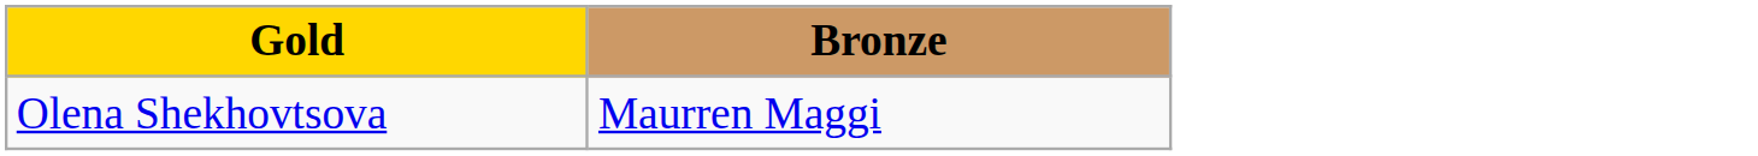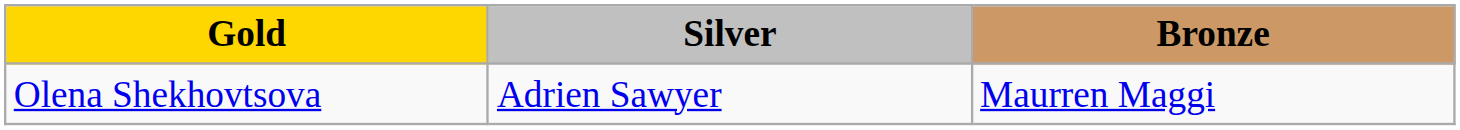+ column: Silver | Adrien Sawyer
